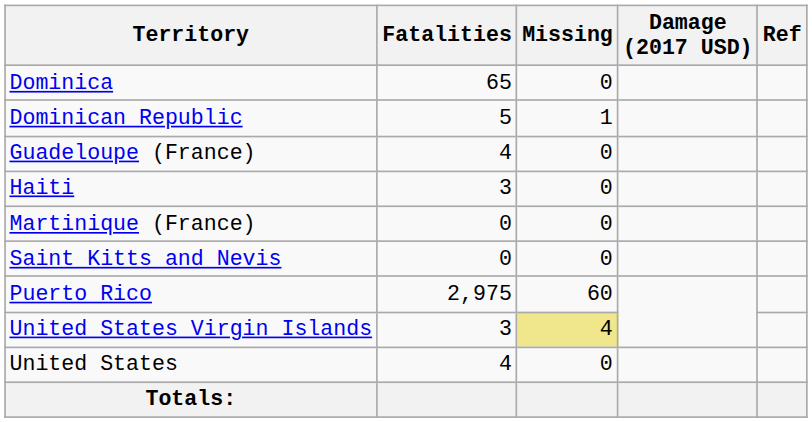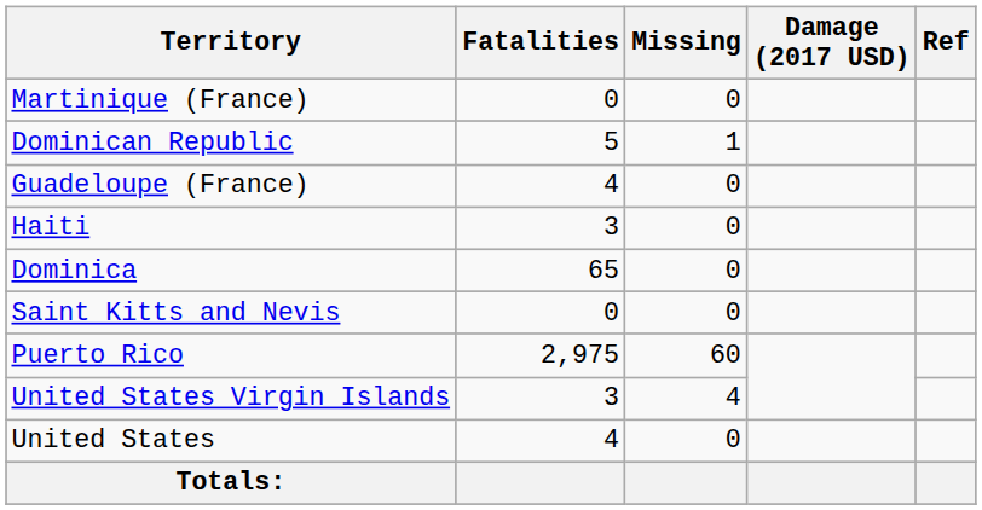rows swapped: Dominica <-> Martinique (France)
United States Virgin Islands | Missing: khaki background -> no background
